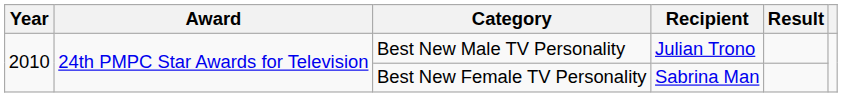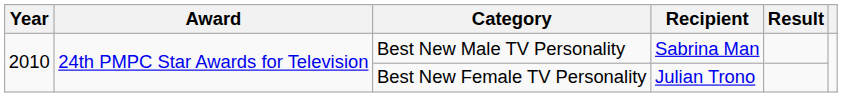Best New Male TV Personality | Recipient: Julian Trono -> Sabrina Man
Best New Female TV Personality | Recipient: Sabrina Man -> Julian Trono
